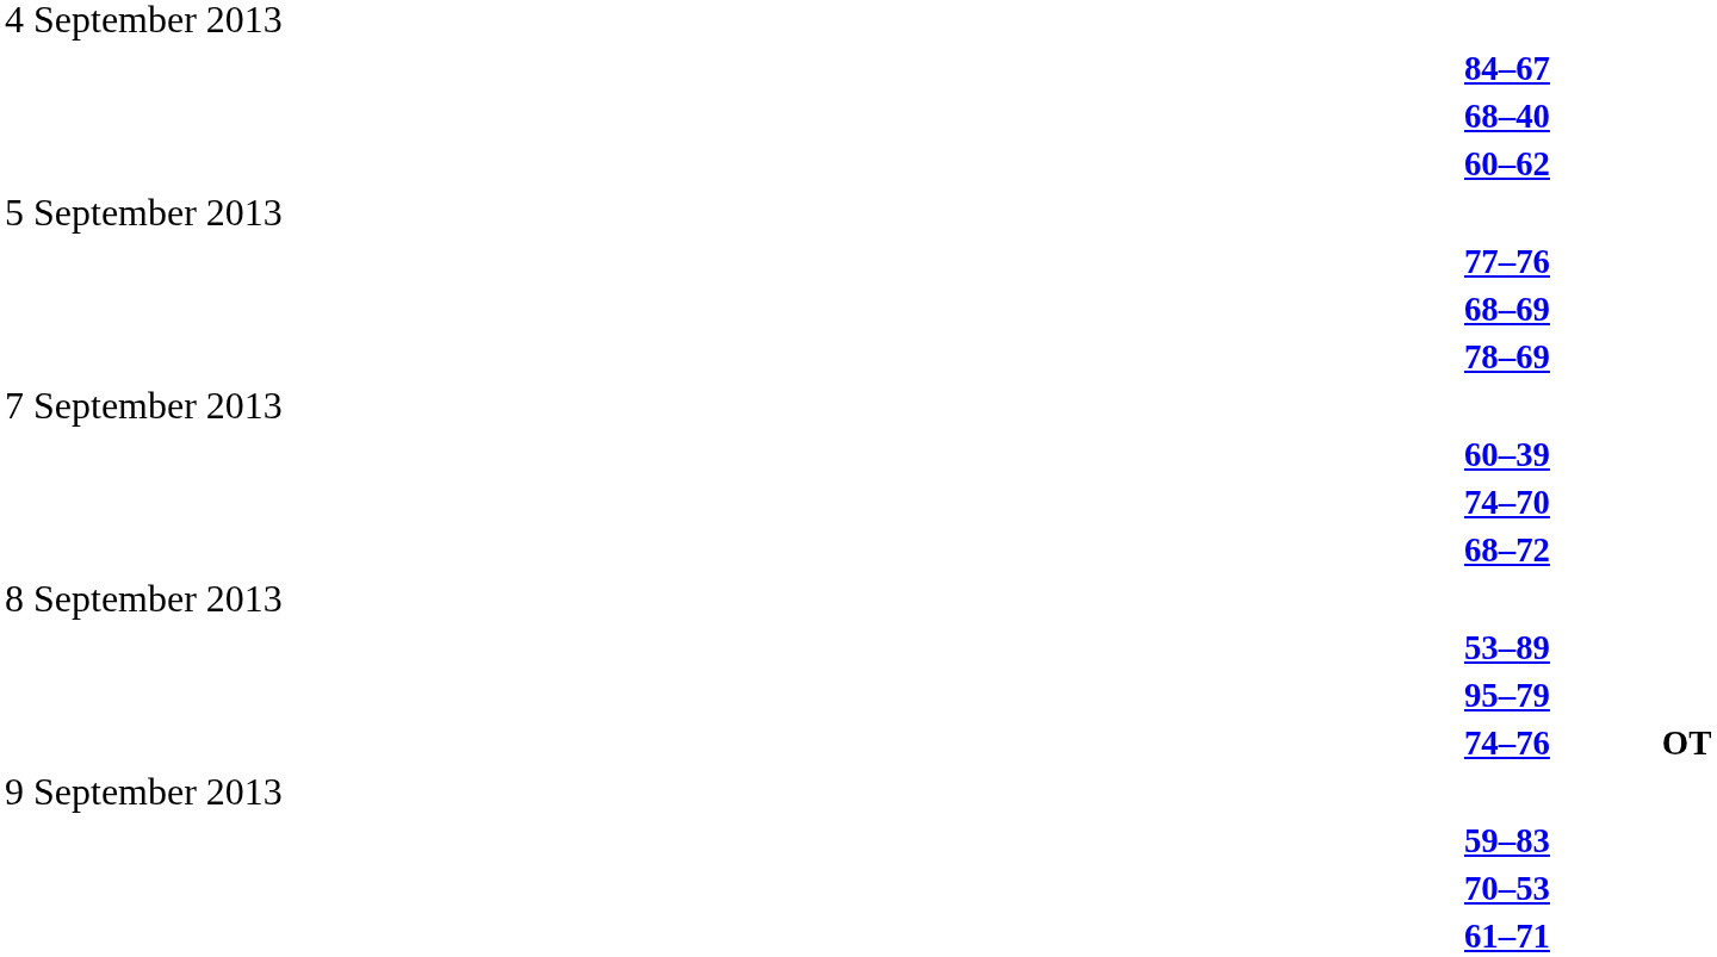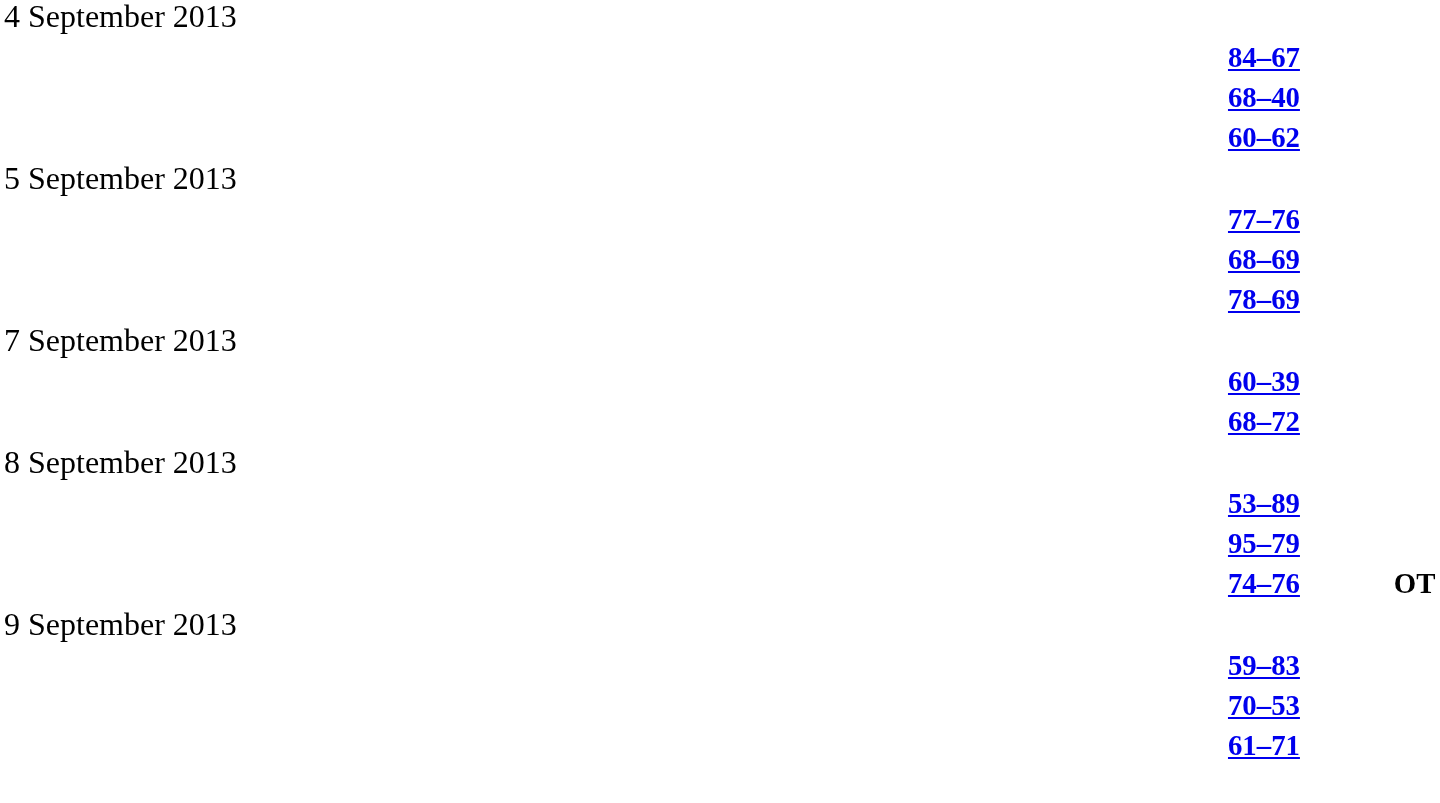- row: 74–70
